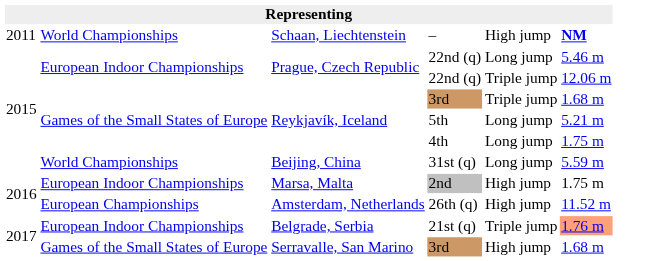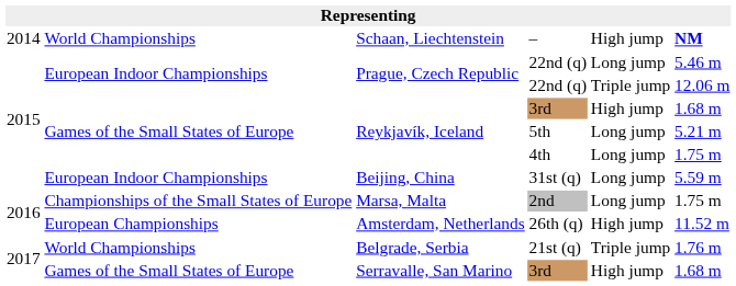– | column 1: 2011 -> 2014
Reykjavík, Iceland / 3rd | column 5: Triple jump -> High jump
31st (q) | column 2: World Championships -> European Indoor Championships
2nd | column 2: European Indoor Championships -> Championships of the Small States of Europe
2nd | column 5: High jump -> Long jump
21st (q) | column 2: European Indoor Championships -> World Championships
21st (q) | column 6: lightsalmon background -> no background
